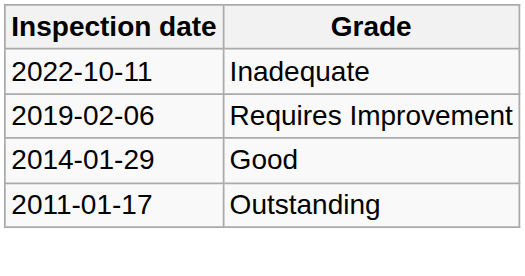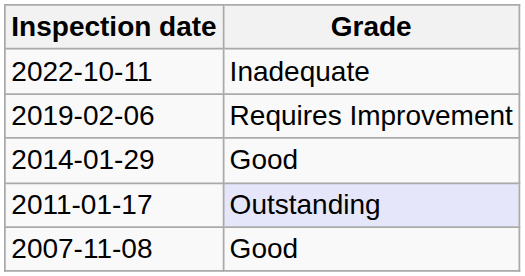2011-01-17 | Grade: no background -> lavender background
+ row: 2007-11-08 | Good
